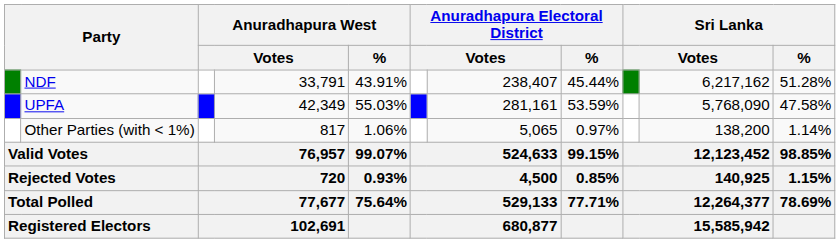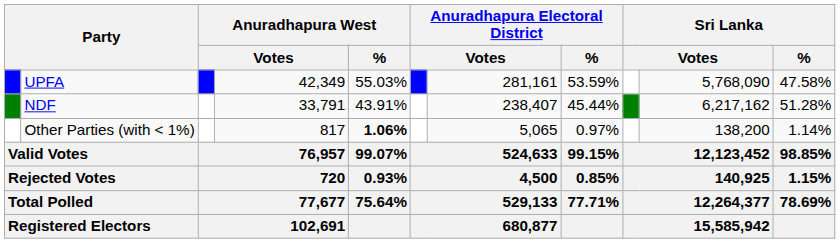rows swapped: UPFA <-> NDF
Other Parties (with < 1%) | Anuradhapura West / %: normal -> bold
